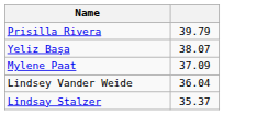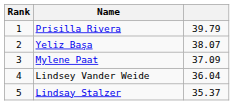+ column: Rank | 1 | 2 | 3 | 4 | 5
